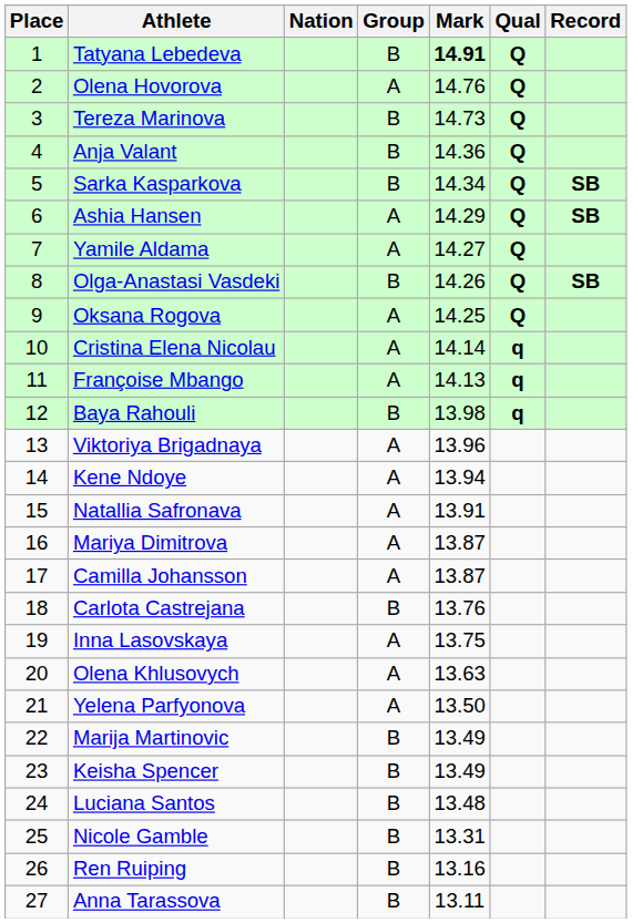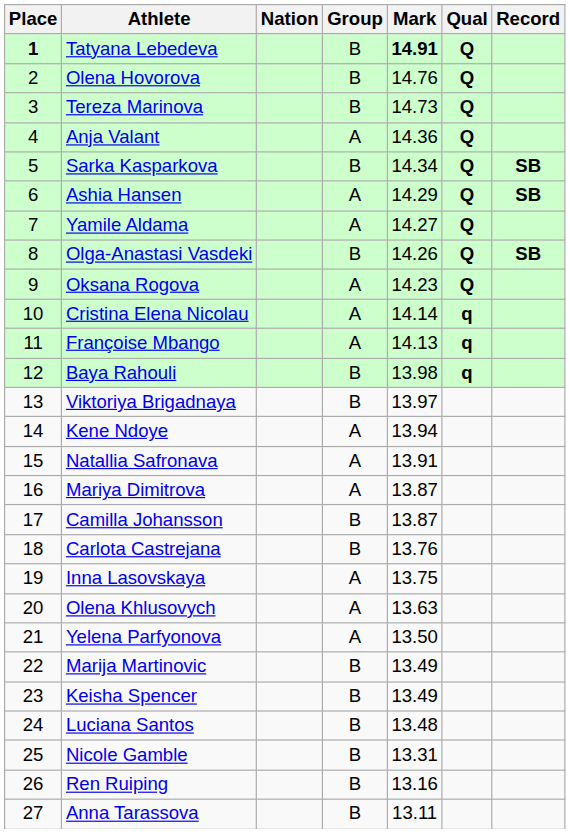Tatyana Lebedeva | Place: normal -> bold
Olena Hovorova | Group: A -> B
Anja Valant | Group: B -> A
Oksana Rogova | Mark: 14.25 -> 14.23
Viktoriya Brigadnaya | Group: A -> B
Viktoriya Brigadnaya | Mark: 13.96 -> 13.97
Camilla Johansson | Group: A -> B
